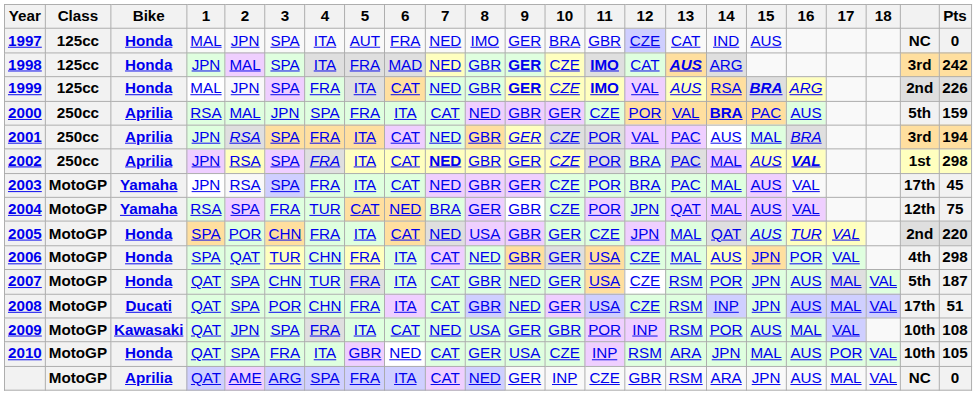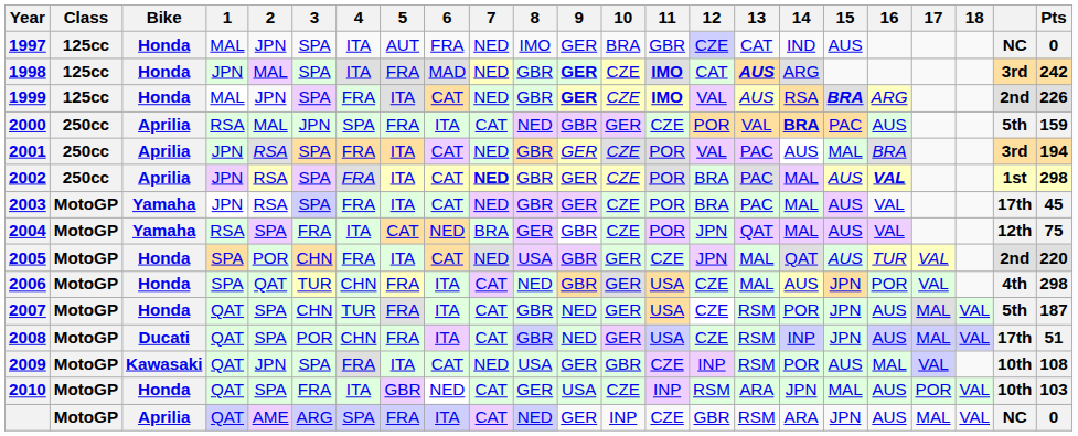2004 | 4: TUR -> ITA
2009 | 11: POR -> CZE
2010 | Pts: 105 -> 103
